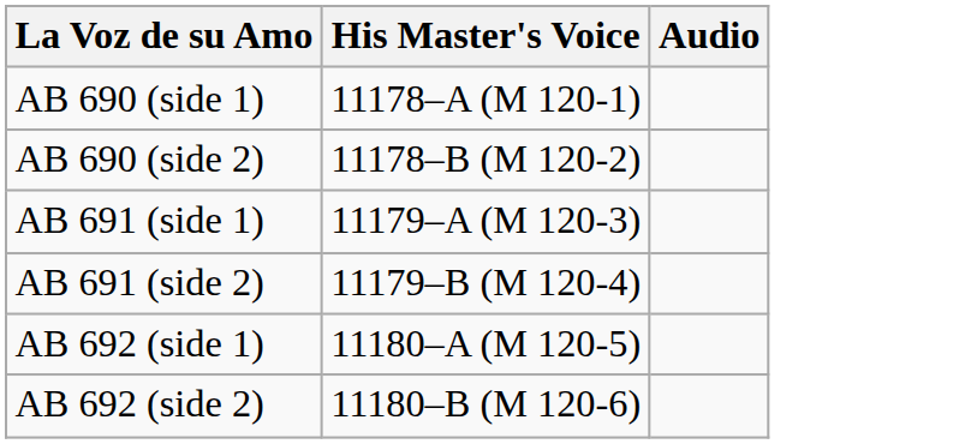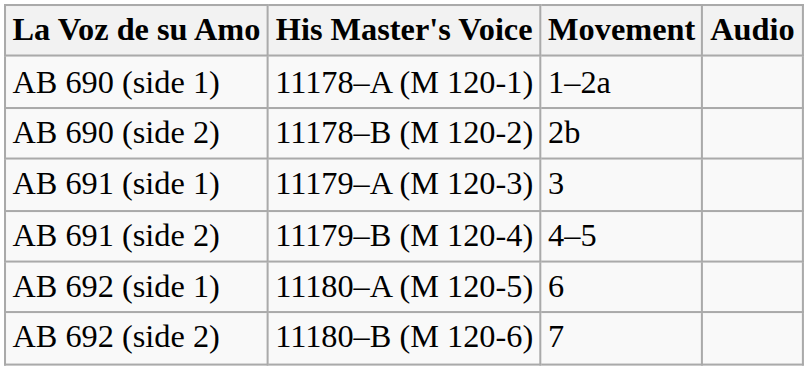+ column: Movement | 1–2a | 2b | 3 | 4–5 | 6 | 7
